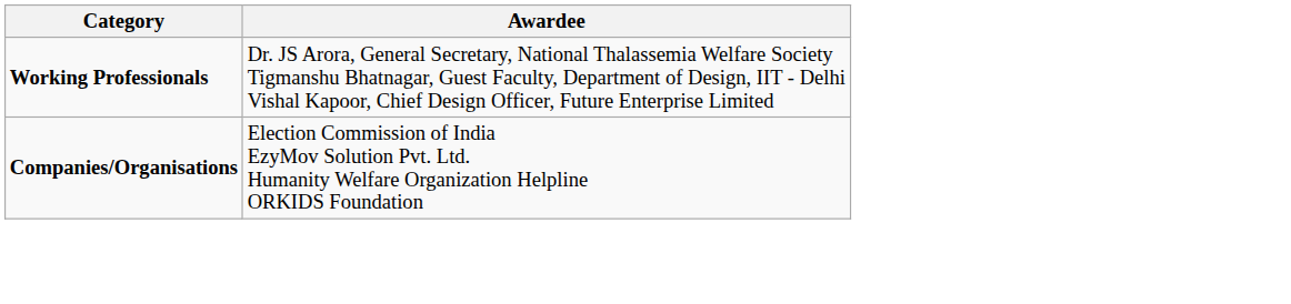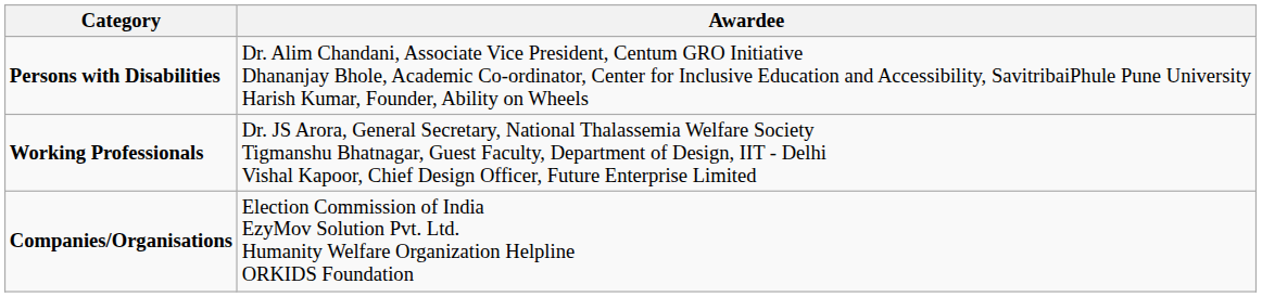+ row: Persons with Disabilities | Dr. Alim Chandani, Associate Vice President, Centum GRO Initiative Dhananjay Bhole, Academic Co-ordinator, Center for Inclusive Education and Accessibility, SavitribaiPhule Pune University Harish Kumar, Founder, Ability on Wheels
